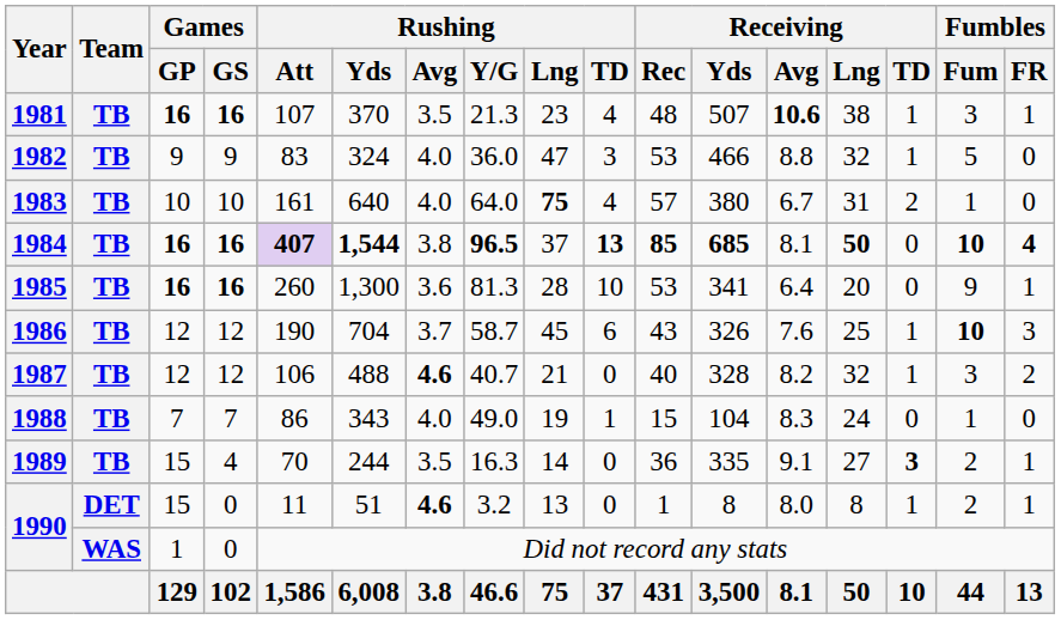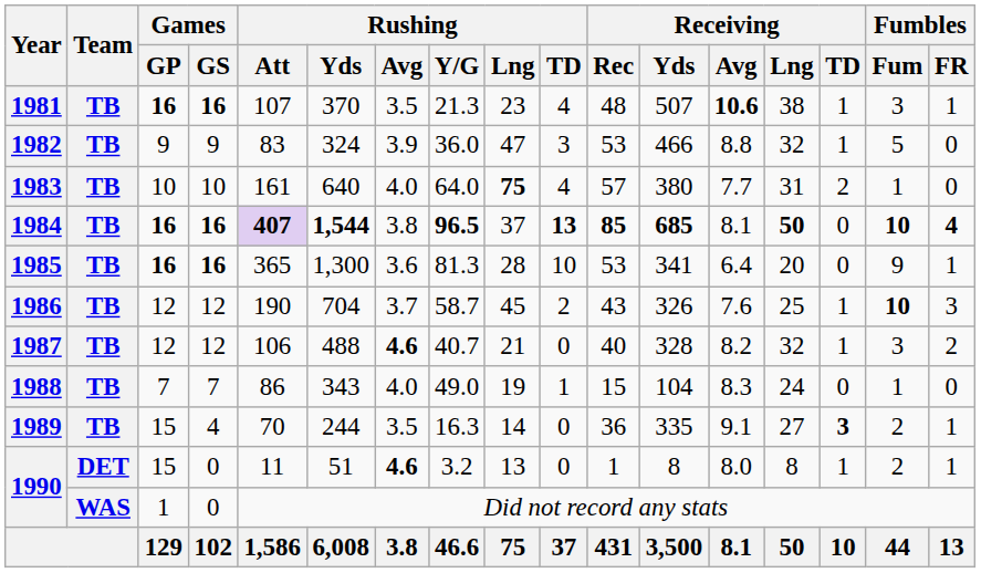1982 | Rushing / Avg: 4.0 -> 3.9
1983 | Receiving / Avg: 6.7 -> 7.7
1985 | Rushing / Att: 260 -> 365
1986 | Rushing / TD: 6 -> 2
